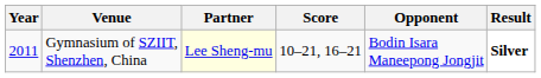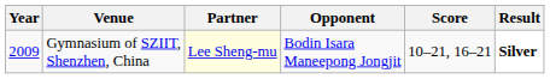columns swapped: Opponent <-> Score
Gymnasium of SZIIT, Shenzhen, China | Year: 2011 -> 2009
